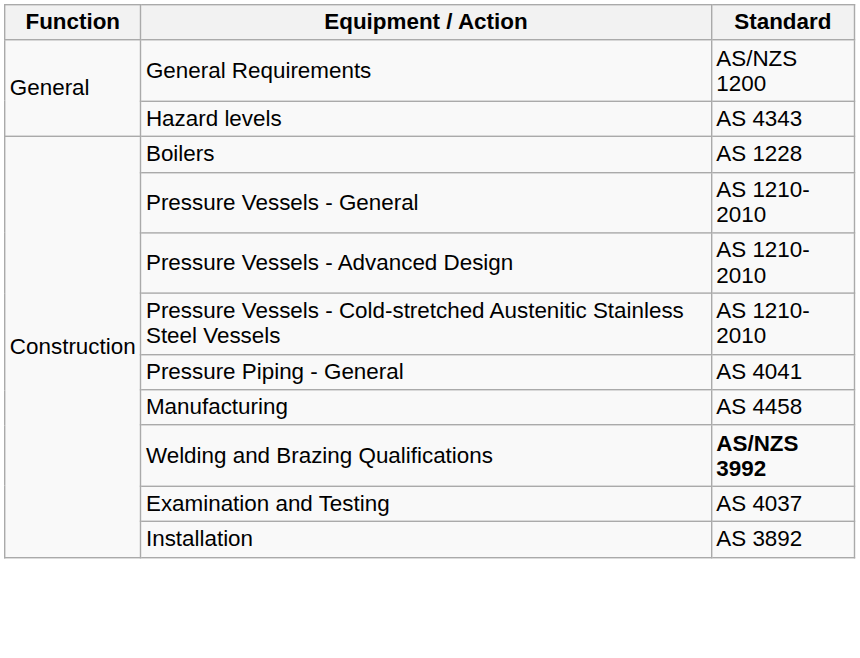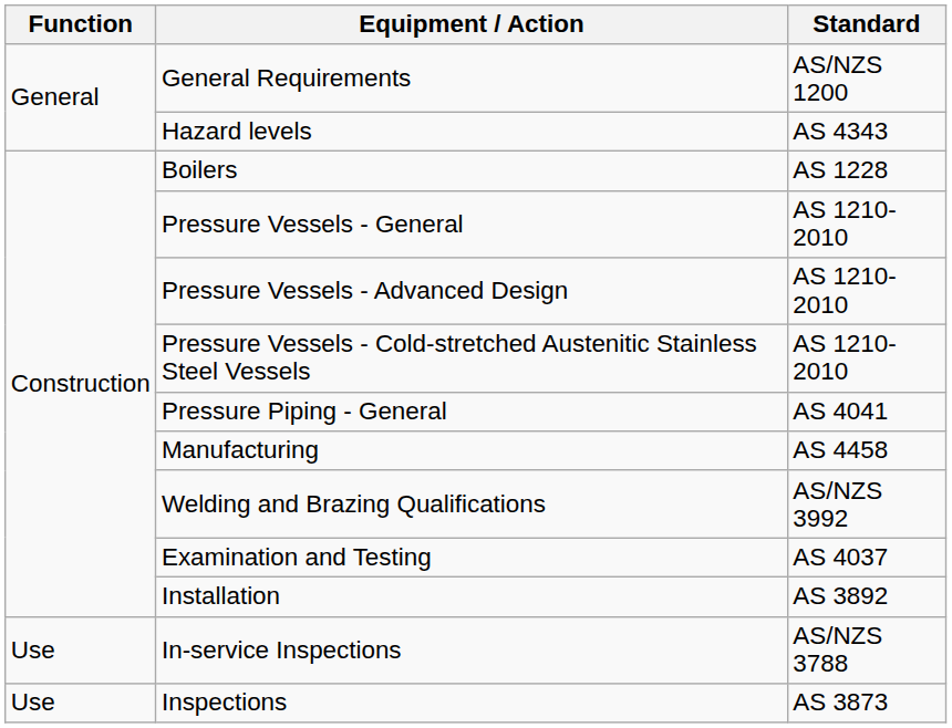Welding and Brazing Qualifications | Standard: bold -> normal
+ row: Use | In-service Inspections | AS/NZS 3788
+ row: Use | Inspections | AS 3873
